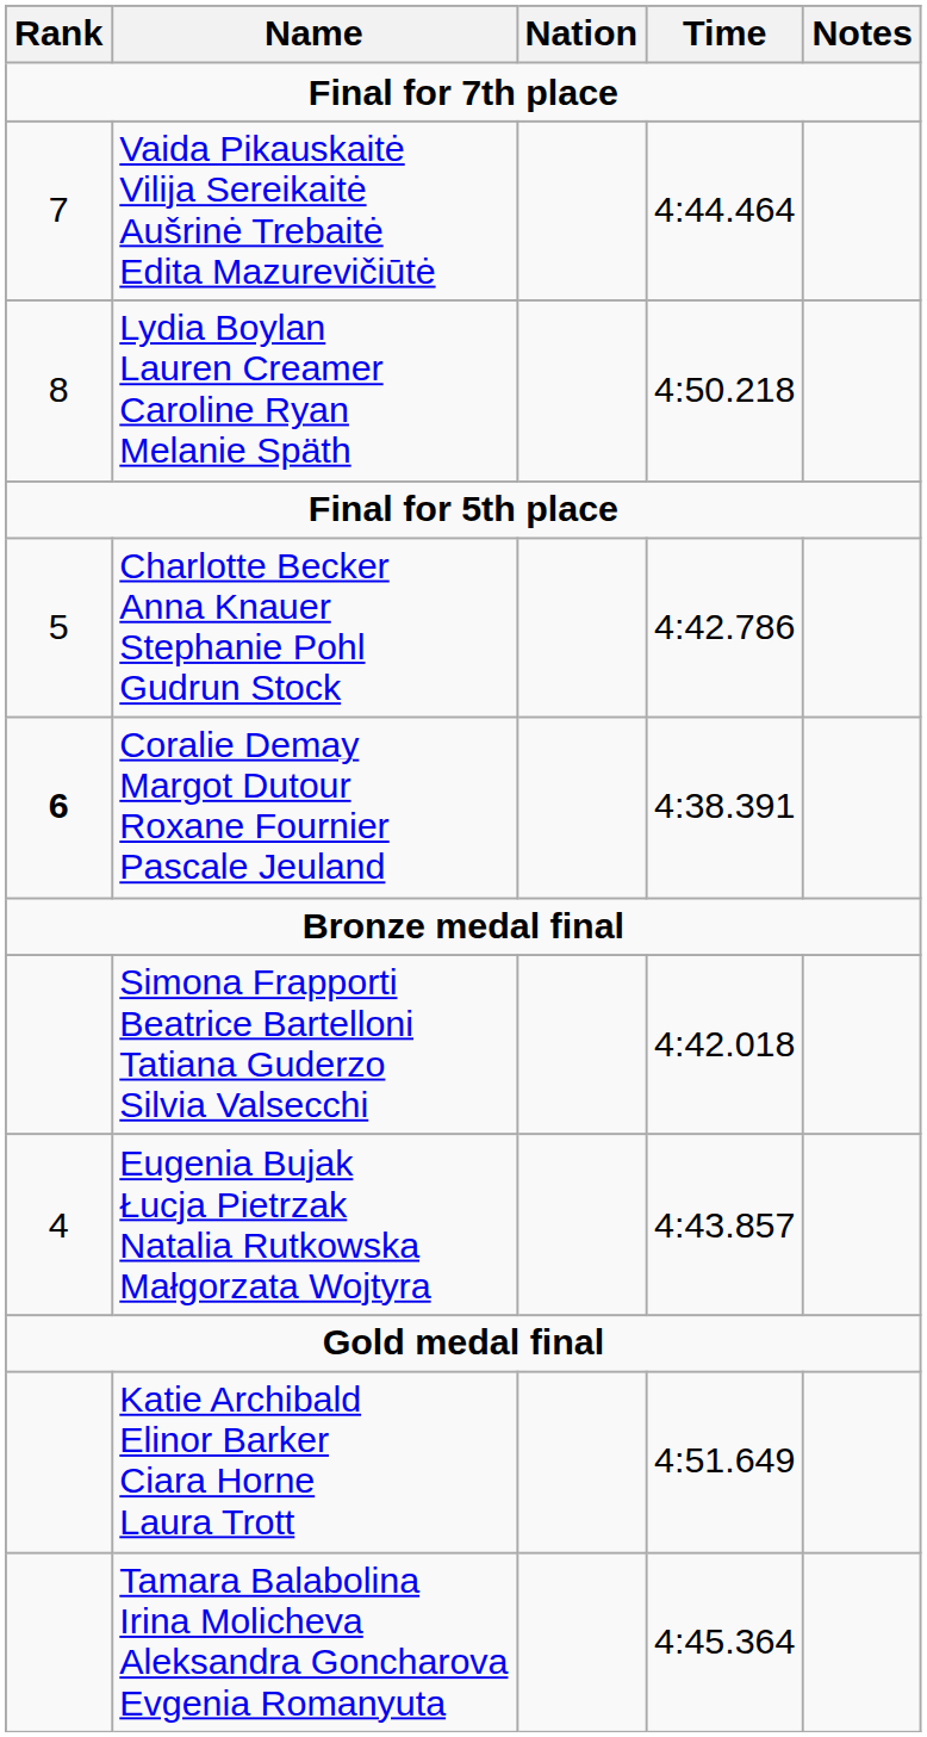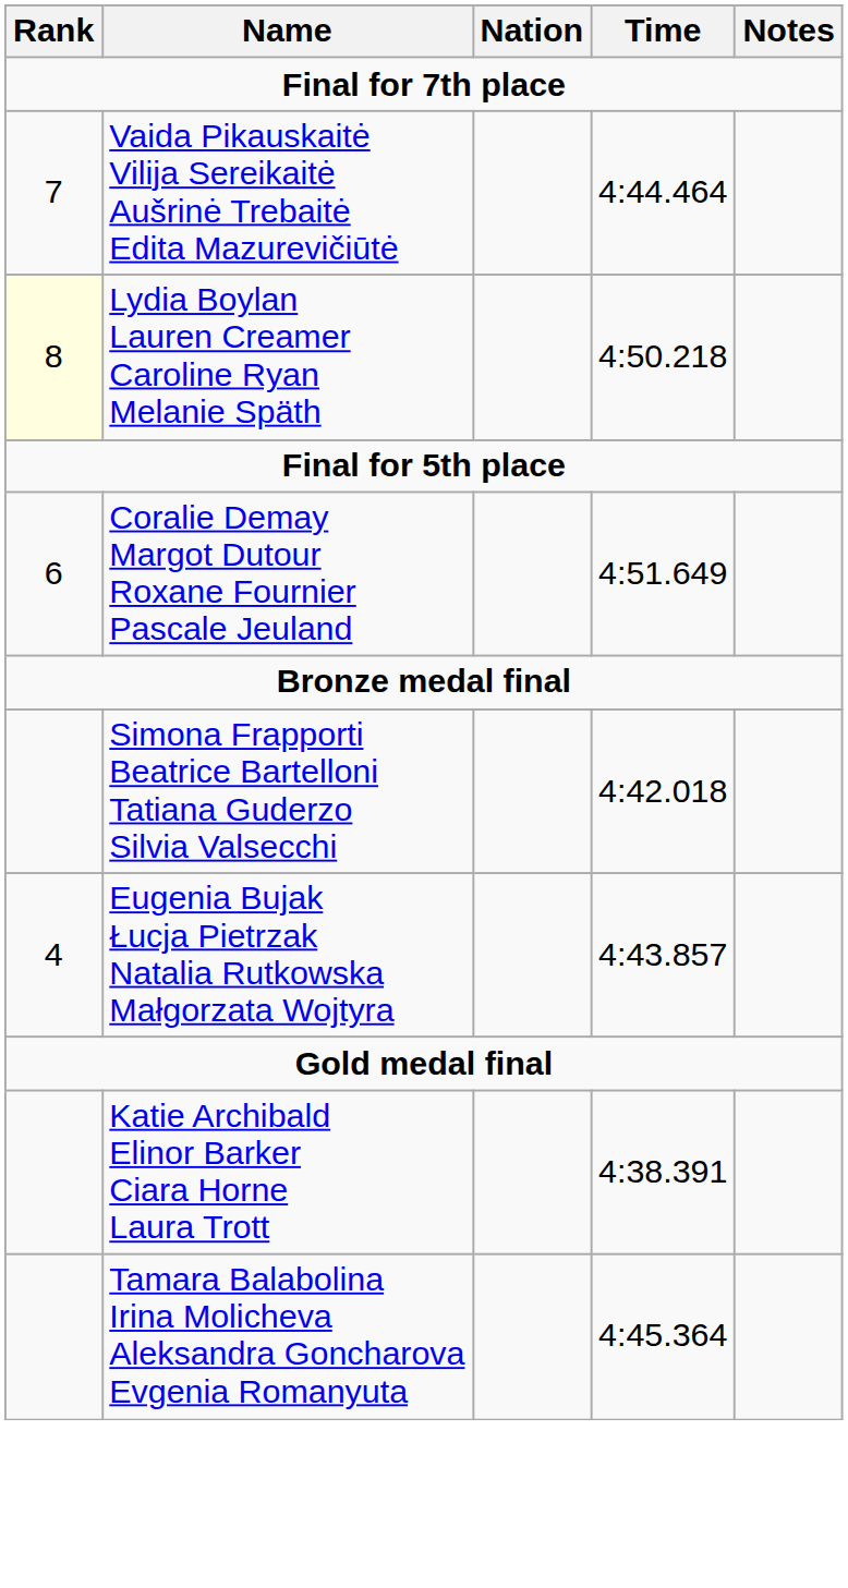Lydia Boylan Lauren Creamer Caroline Ryan Melanie Späth | Rank: no background -> lightyellow background
- row: 5 | Charlotte Becker Anna Knauer Stephanie Pohl Gudrun Stock | 4:42.786
Coralie Demay Margot Dutour Roxane Fournier Pascale Jeuland | Rank: bold -> normal
Coralie Demay Margot Dutour Roxane Fournier Pascale Jeuland | Time: 4:38.391 -> 4:51.649
Katie Archibald Elinor Barker Ciara Horne Laura Trott | Time: 4:51.649 -> 4:38.391
